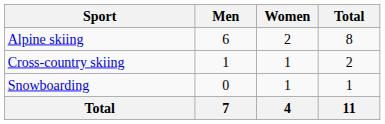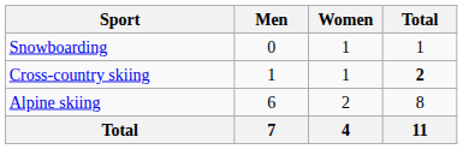rows swapped: Alpine skiing <-> Snowboarding
Cross-country skiing | Total: normal -> bold
